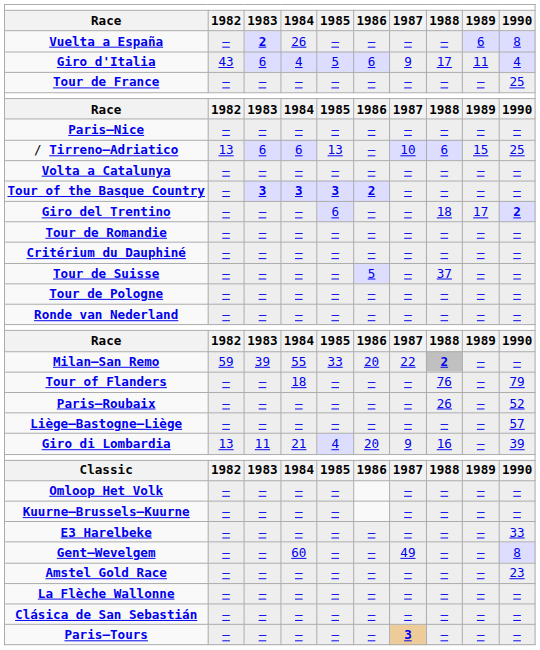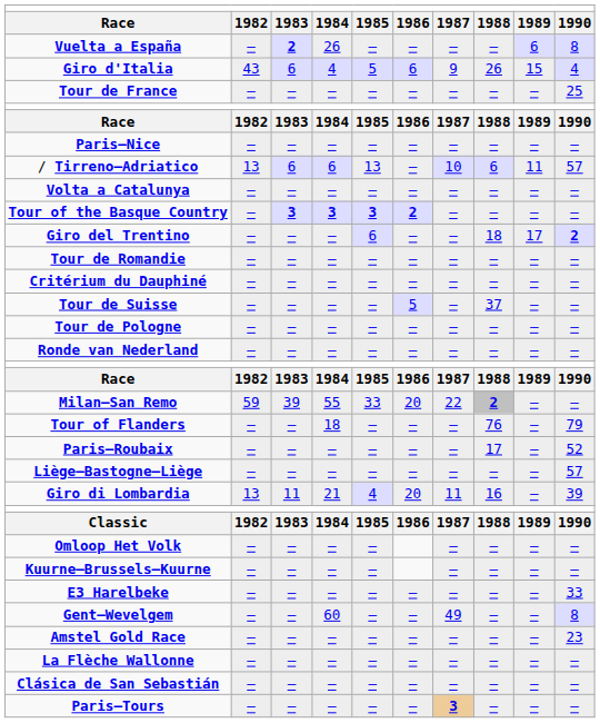Giro d'Italia | column 8: 17 -> 26
Giro d'Italia | column 9: 11 -> 15
/ Tirreno–Adriatico | column 9: 15 -> 11
/ Tirreno–Adriatico | column 10: 25 -> 57
Paris–Roubaix | column 8: 26 -> 17
Giro di Lombardia | column 7: 9 -> 11
